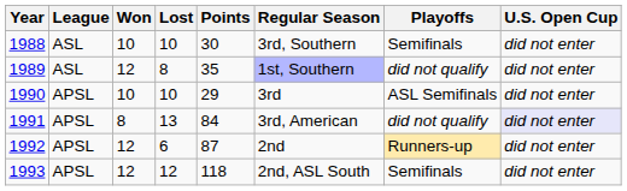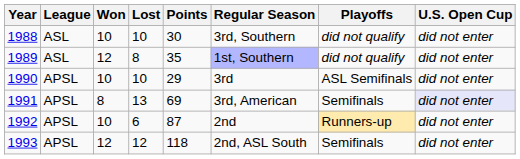1988 | Playoffs: Semifinals -> did not qualify
1991 | Points: 84 -> 69
1991 | Playoffs: did not qualify -> Semifinals
1992 | Won: 12 -> 10
